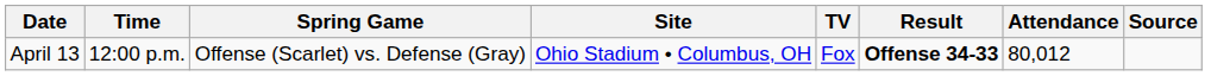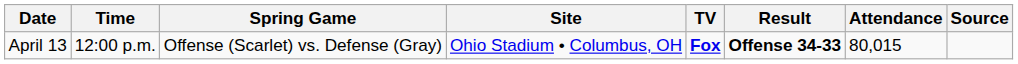April 13 | TV: normal -> bold
April 13 | Attendance: 80,012 -> 80,015
